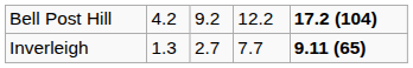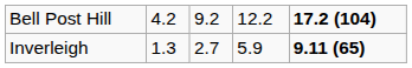Inverleigh | column 4: 7.7 -> 5.9
